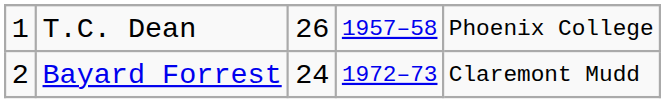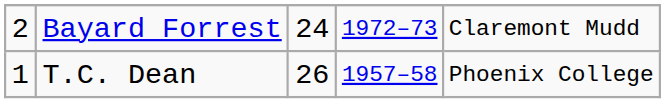rows swapped: T.C. Dean <-> Bayard Forrest
